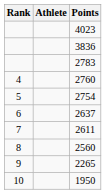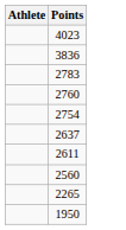- column: Rank | 4 | 5 | 6 | 7 | 8 | 9 | 10
